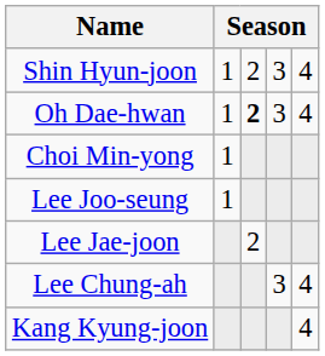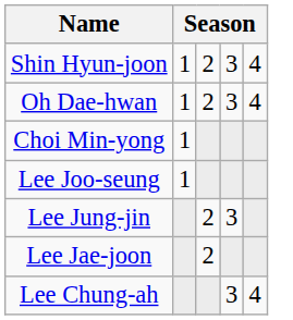Oh Dae-hwan | column 3: bold -> normal
+ row: Lee Jung-jin | 2 | 3
- row: Kang Kyung-joon | 4
